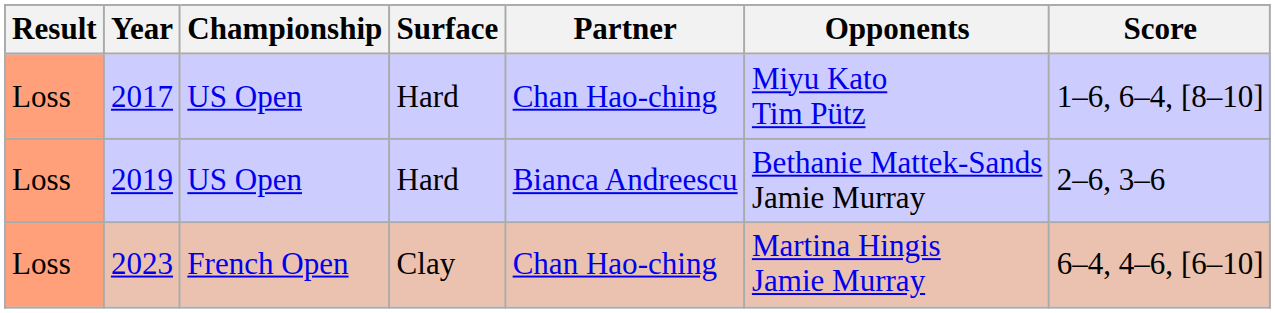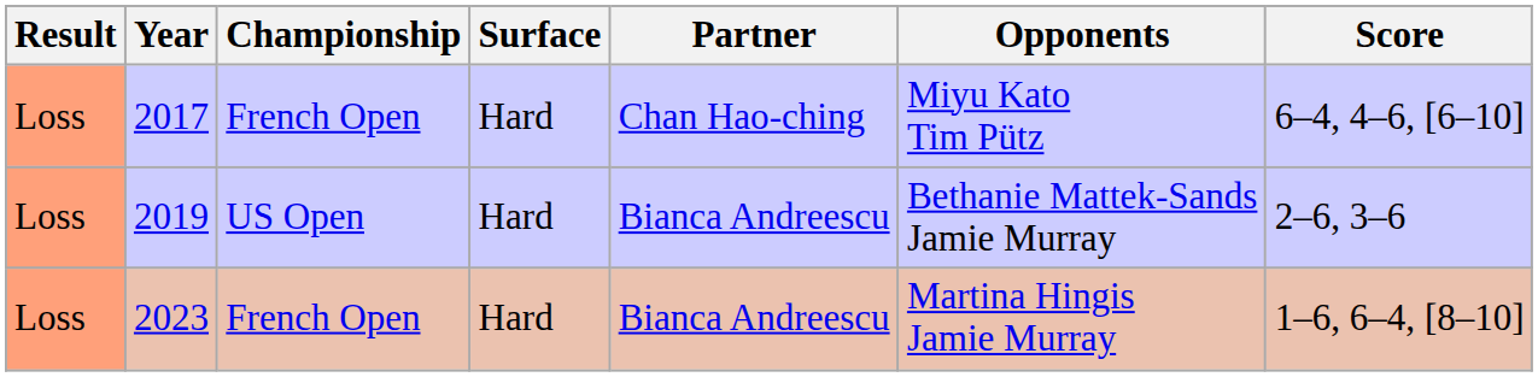2017 | Championship: US Open -> French Open
2017 | Score: 1–6, 6–4, [8–10] -> 6–4, 4–6, [6–10]
2023 | Surface: Clay -> Hard
2023 | Partner: Chan Hao-ching -> Bianca Andreescu
2023 | Score: 6–4, 4–6, [6–10] -> 1–6, 6–4, [8–10]
